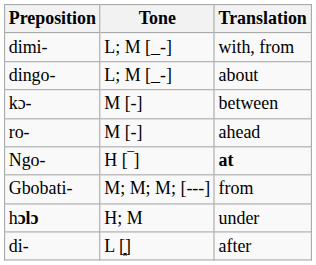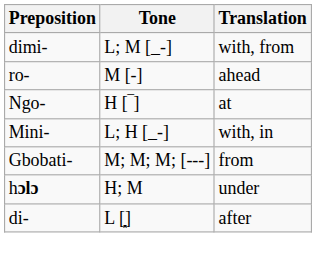- row: dingo- | L; M [_-] | about
- row: kɔ- | M [-] | between
Ngo- | Translation: bold -> normal
+ row: Mini- | L; H [_-] | with, in
